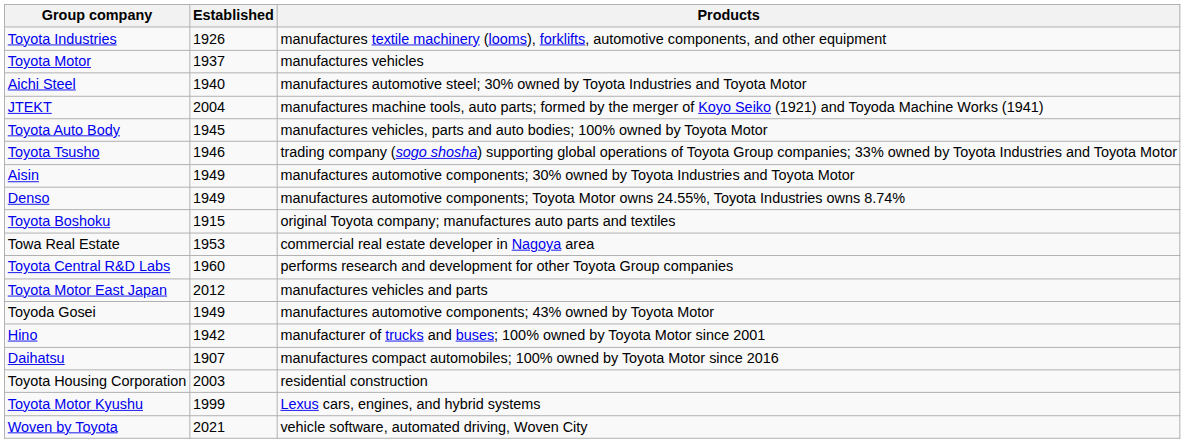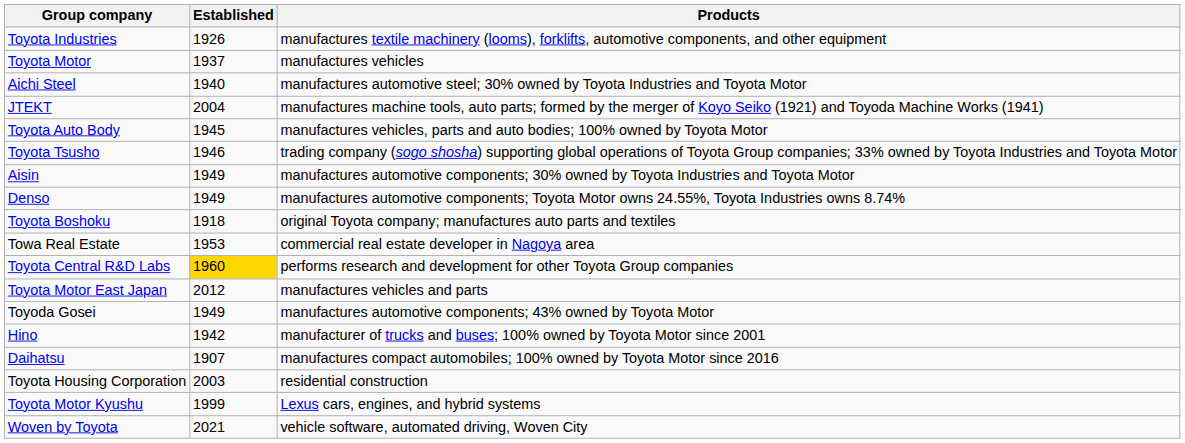Toyota Boshoku | Established: 1915 -> 1918
Toyota Central R&D Labs | Established: no background -> gold background
